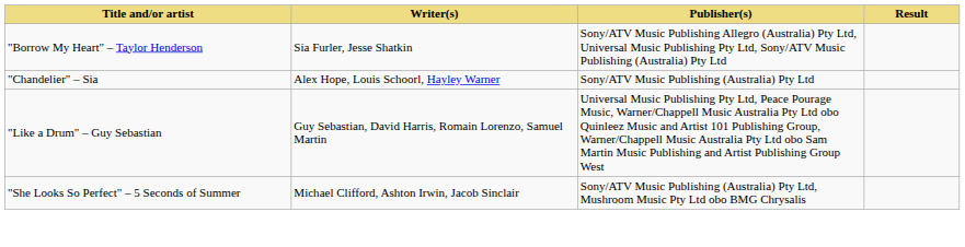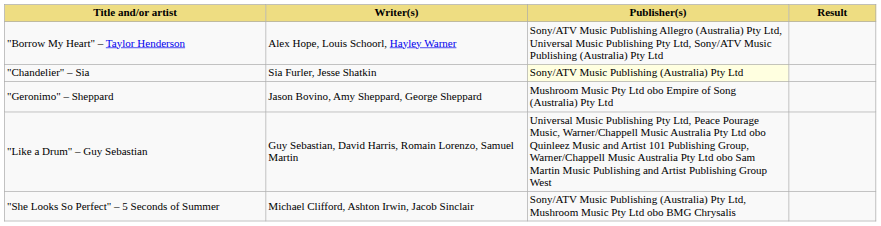"Borrow My Heart" – Taylor Henderson | Writer(s): Sia Furler, Jesse Shatkin -> Alex Hope, Louis Schoorl, Hayley Warner
"Chandelier" – Sia | Writer(s): Alex Hope, Louis Schoorl, Hayley Warner -> Sia Furler, Jesse Shatkin
"Chandelier" – Sia | Publisher(s): no background -> lightyellow background
+ row: "Geronimo" – Sheppard | Jason Bovino, Amy Sheppard, George Sheppard | Mushroom Music Pty Ltd obo Empire of Song (Australia) Pty Ltd
